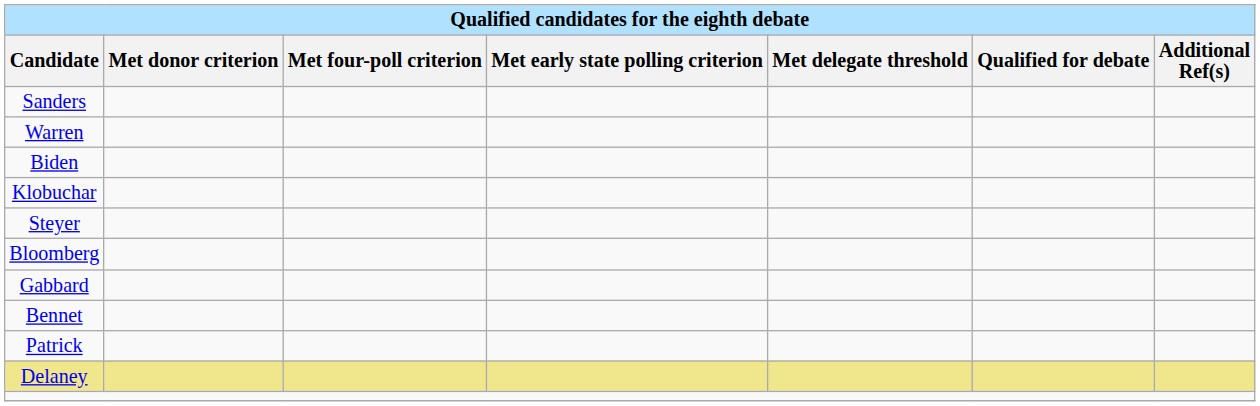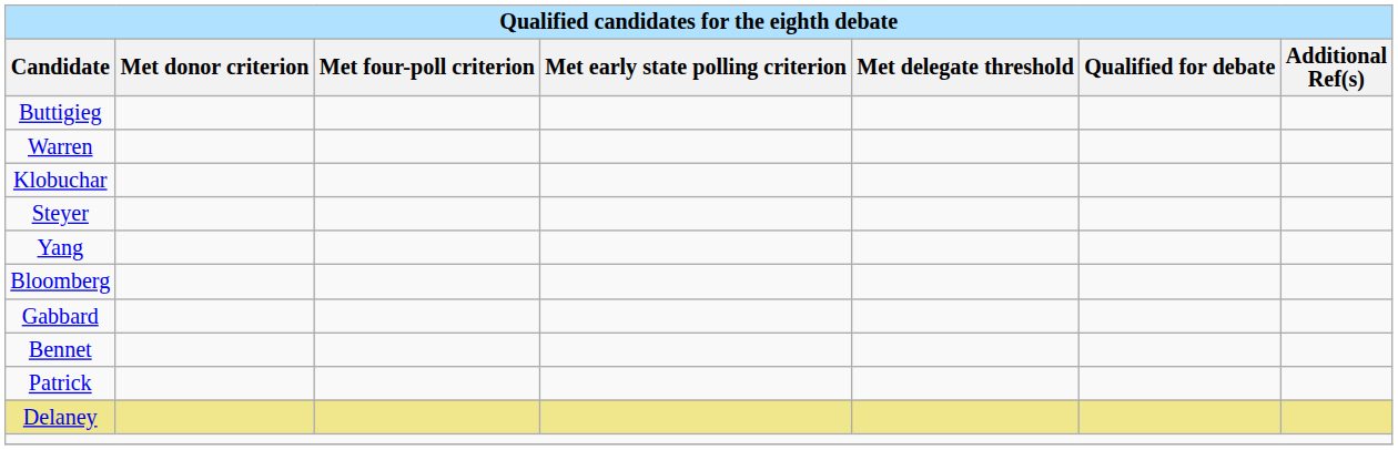+ row: Buttigieg
- row: Sanders
- row: Biden
+ row: Yang
